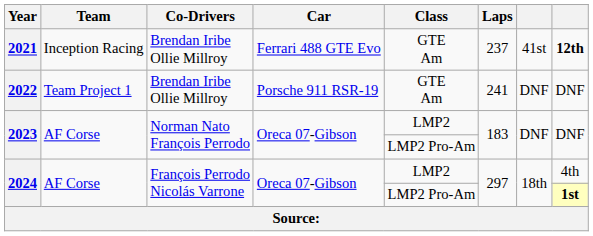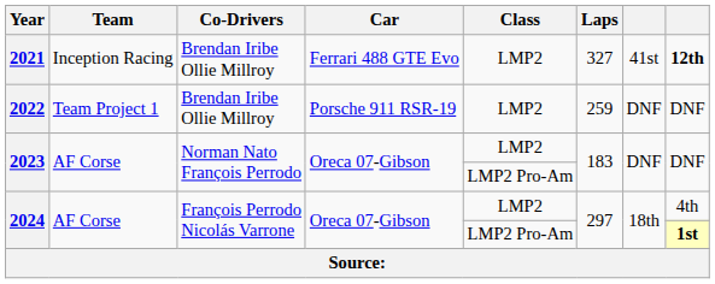2021 | Class: GTE Am -> LMP2
2021 | Laps: 237 -> 327
2022 | Class: GTE Am -> LMP2
2022 | Laps: 241 -> 259
